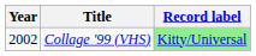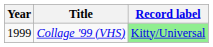Collage '99 (VHS) | Year: 2002 -> 1999
